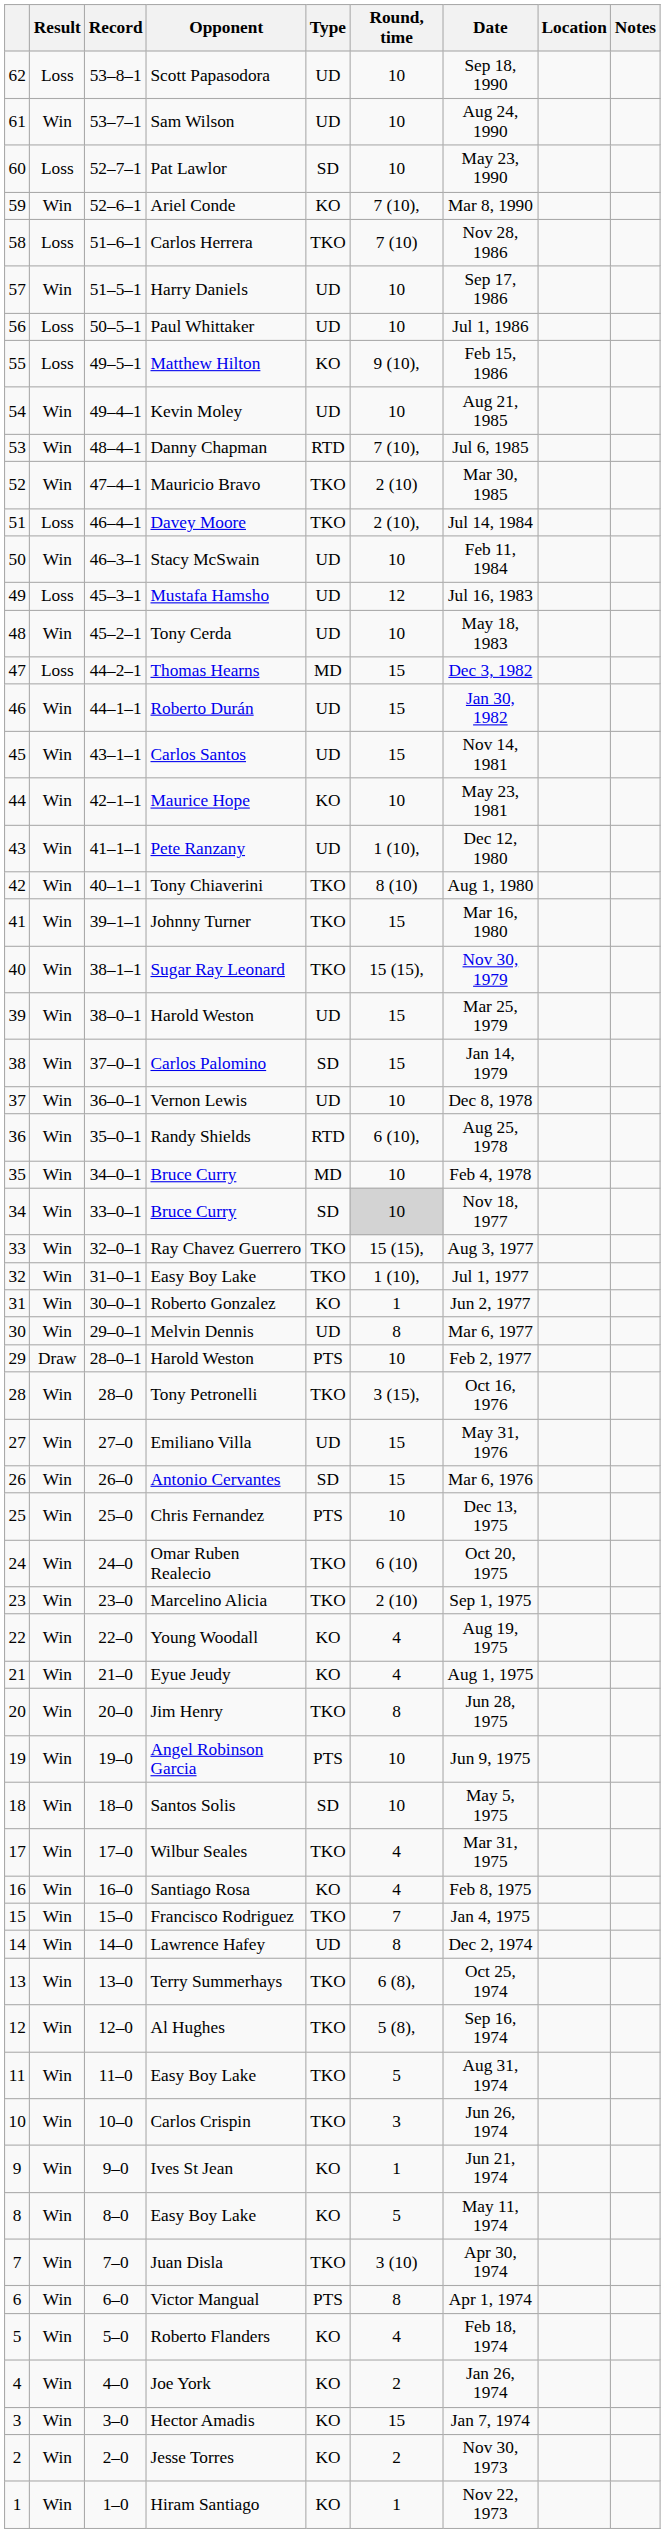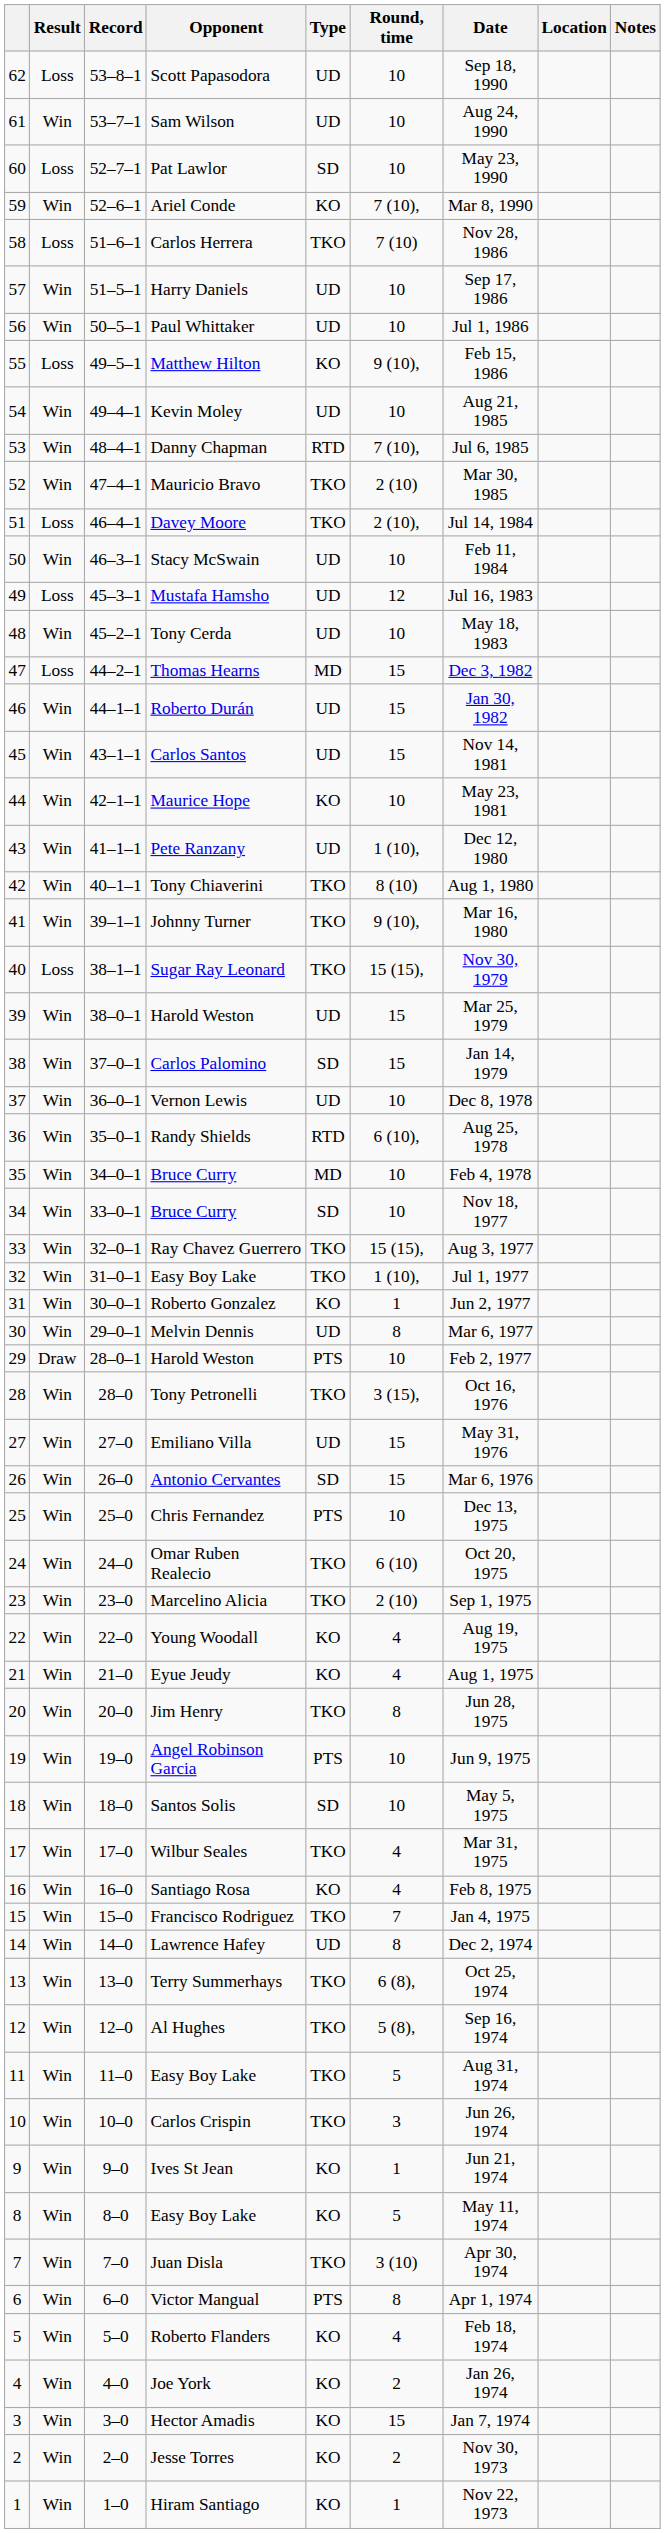Paul Whittaker | Result: Loss -> Win
Johnny Turner | Round, time: 15 -> 9 (10),
Sugar Ray Leonard | Result: Win -> Loss
34 / Bruce Curry | Round, time: lightgrey background -> no background
